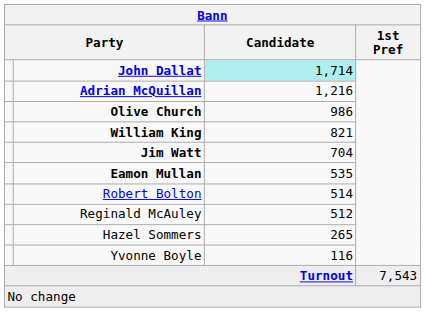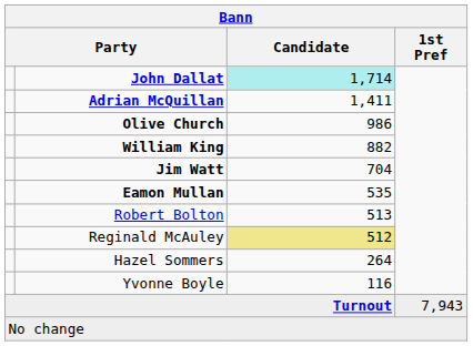Adrian McQuillan | Candidate: 1,216 -> 1,411
William King | Candidate: 821 -> 882
Robert Bolton | Candidate: 514 -> 513
Reginald McAuley | Candidate: no background -> khaki background
Hazel Sommers | Candidate: 265 -> 264
Turnout | 1st Pref: 7,543 -> 7,943
